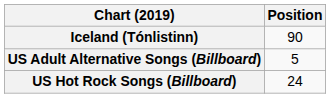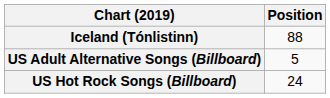Iceland (Tónlistinn) | Position: 90 -> 88
